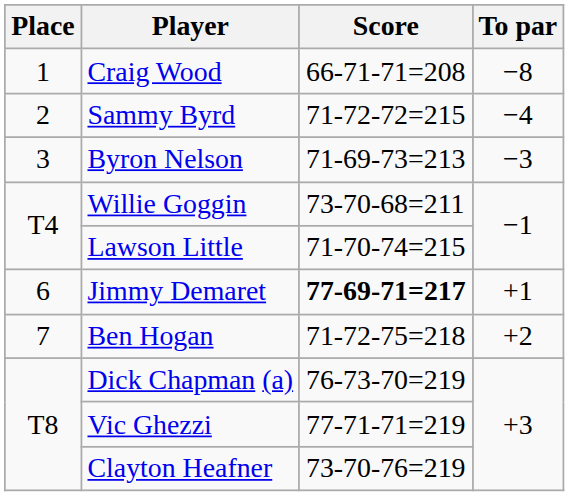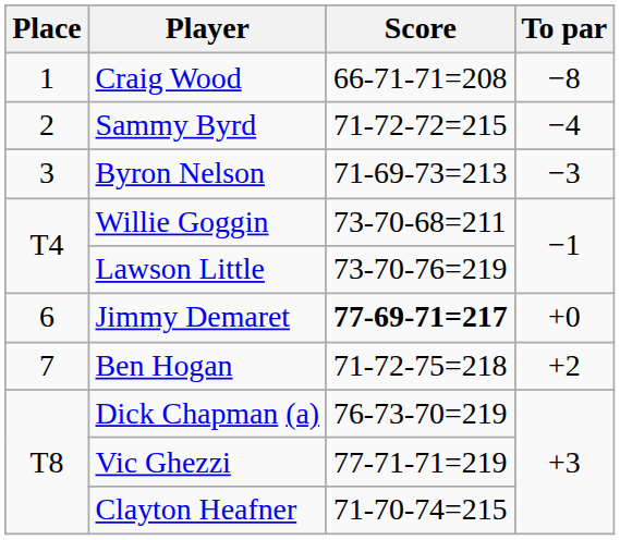Lawson Little | Score: 71-70-74=215 -> 73-70-76=219
Jimmy Demaret | To par: +1 -> +0
Clayton Heafner | Score: 73-70-76=219 -> 71-70-74=215
